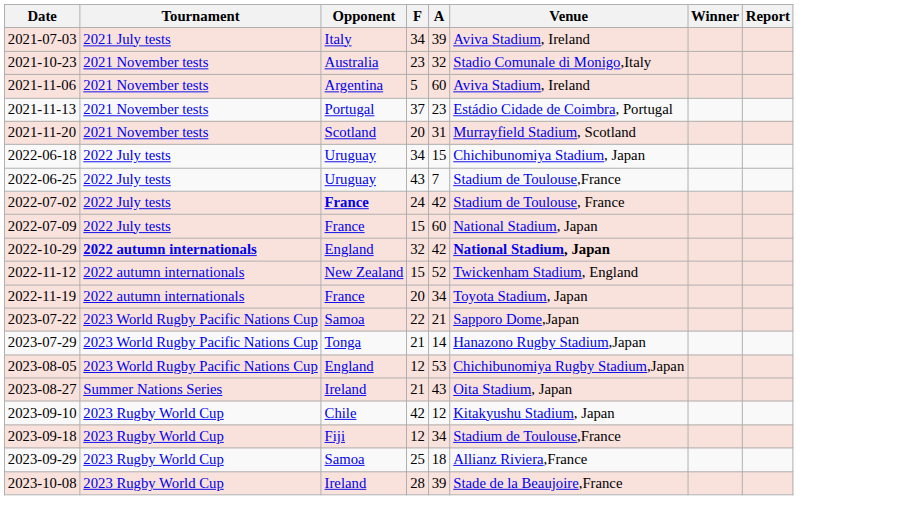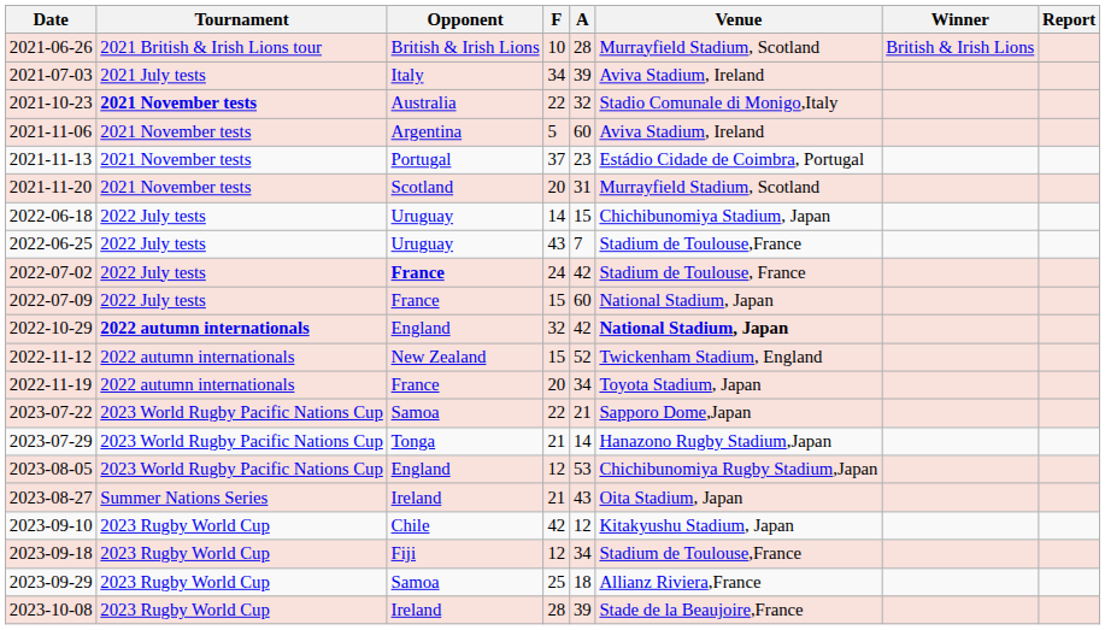+ row: 2021-06-26 | 2021 British & Irish Lions tour | British & Irish Lions | 10 | 28 | Murrayfield Stadium, Scotland | British & Irish Lions
2021-10-23 | Tournament: normal -> bold
2021-10-23 | F: 23 -> 22
2022-06-18 | F: 34 -> 14
